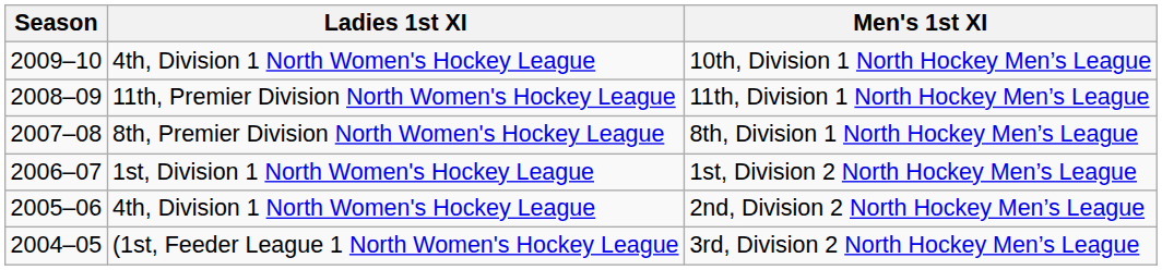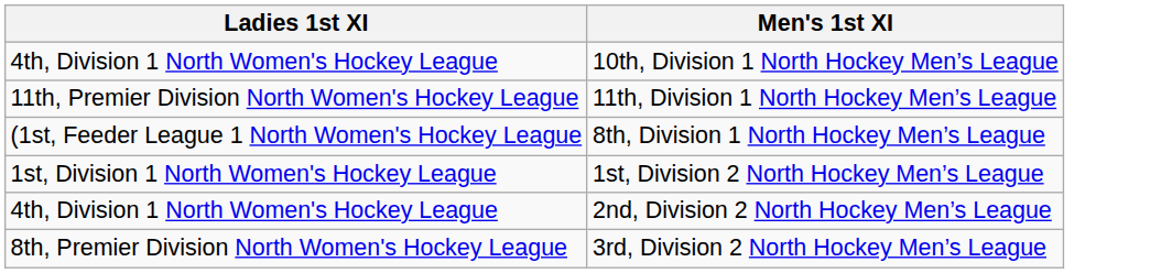- column: Season | 2009–10 | 2008–09 | 2007–08 | 2006–07 | 2005–06 | 2004–05
8th, Division 1 North Hockey Men’s League | Ladies 1st XI: 8th, Premier Division North Women's Hockey League -> (1st, Feeder League 1 North Women's Hockey League
3rd, Division 2 North Hockey Men’s League | Ladies 1st XI: (1st, Feeder League 1 North Women's Hockey League -> 8th, Premier Division North Women's Hockey League
